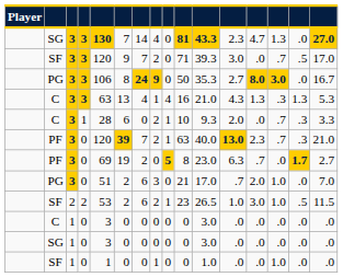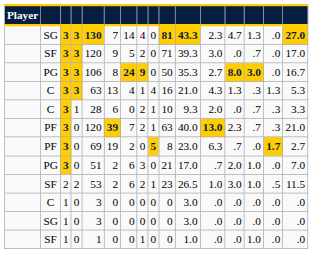SF / 3 | column 7: 7 -> 5
SF / 3 | column 15: .5 -> .0
